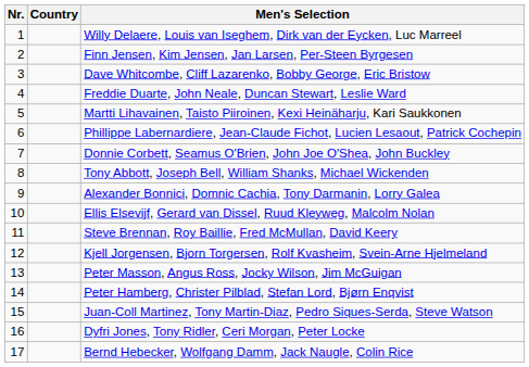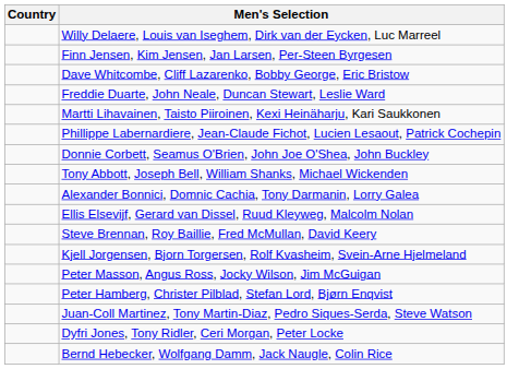- column: Nr. | 1 | 2 | 3 | 4 | 5 | 6 | 7 | 8 | 9 | 10 | 11 | 12 | 13 | 14 | 15 | 16 | 17
